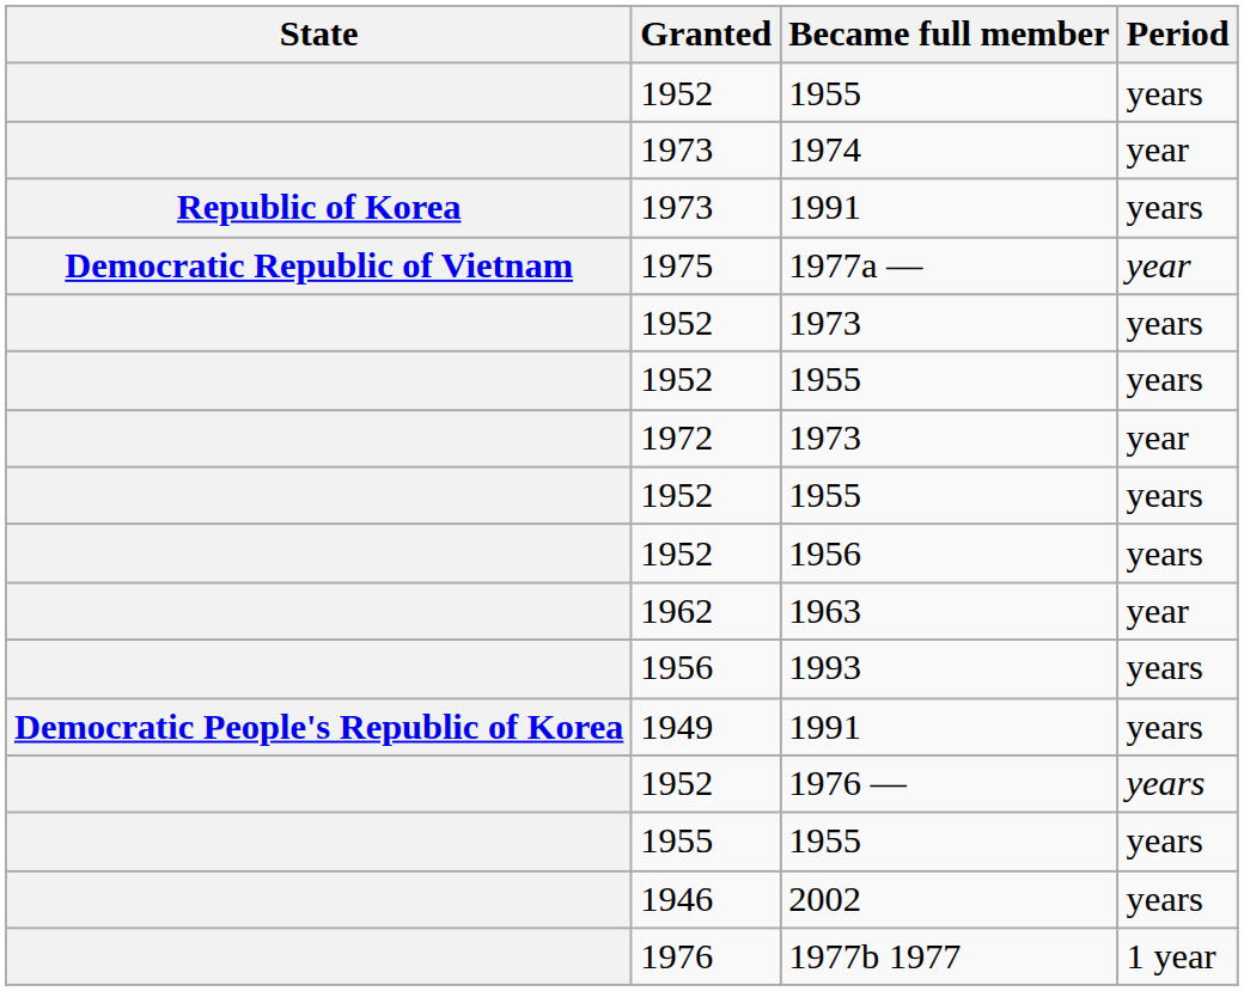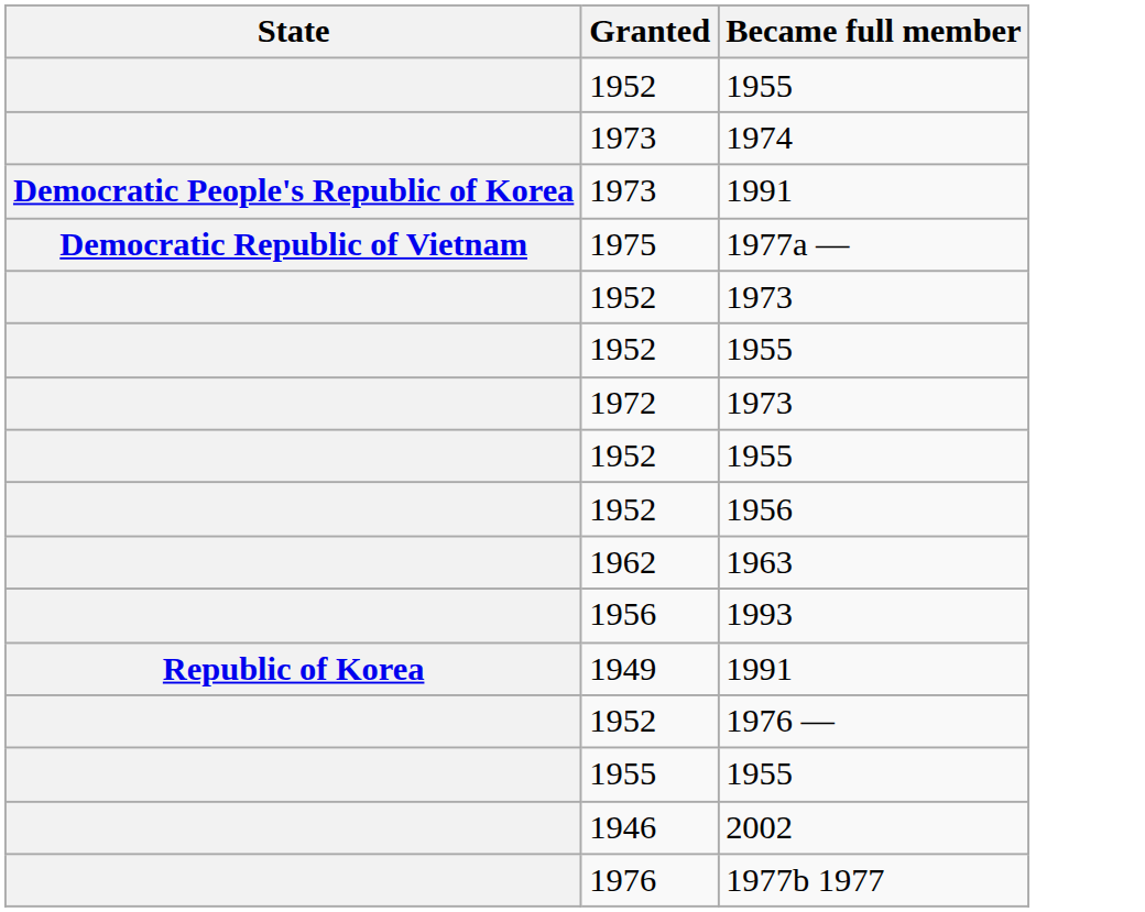- column: Period | years | year | years | year | years | years | year | years | years | year | years | years | years | years | years | 1 year
1973 / 1991 | State: Republic of Korea -> Democratic People's Republic of Korea
1949 / 1991 | State: Democratic People's Republic of Korea -> Republic of Korea
